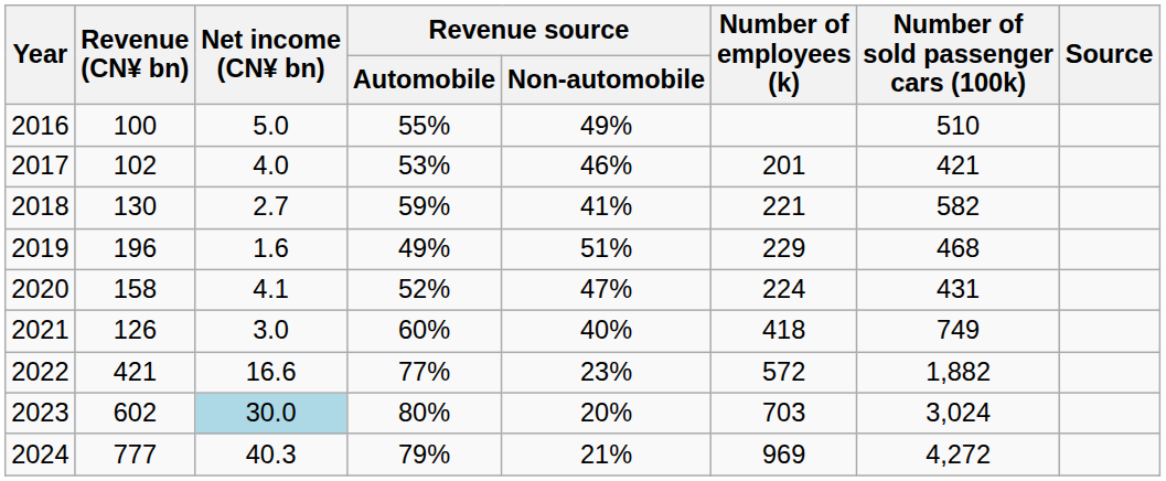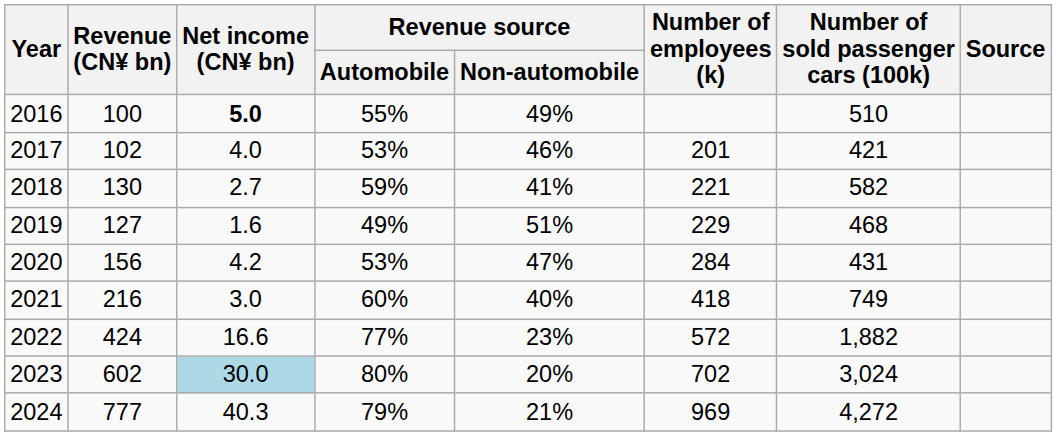2016 | Net income (CN¥ bn): normal -> bold
2019 | Revenue (CN¥ bn): 196 -> 127
2020 | Revenue (CN¥ bn): 158 -> 156
2020 | Net income (CN¥ bn): 4.1 -> 4.2
2020 | Revenue source / Automobile: 52% -> 53%
2020 | Number of employees (k): 224 -> 284
2021 | Revenue (CN¥ bn): 126 -> 216
2022 | Revenue (CN¥ bn): 421 -> 424
2023 | Number of employees (k): 703 -> 702
